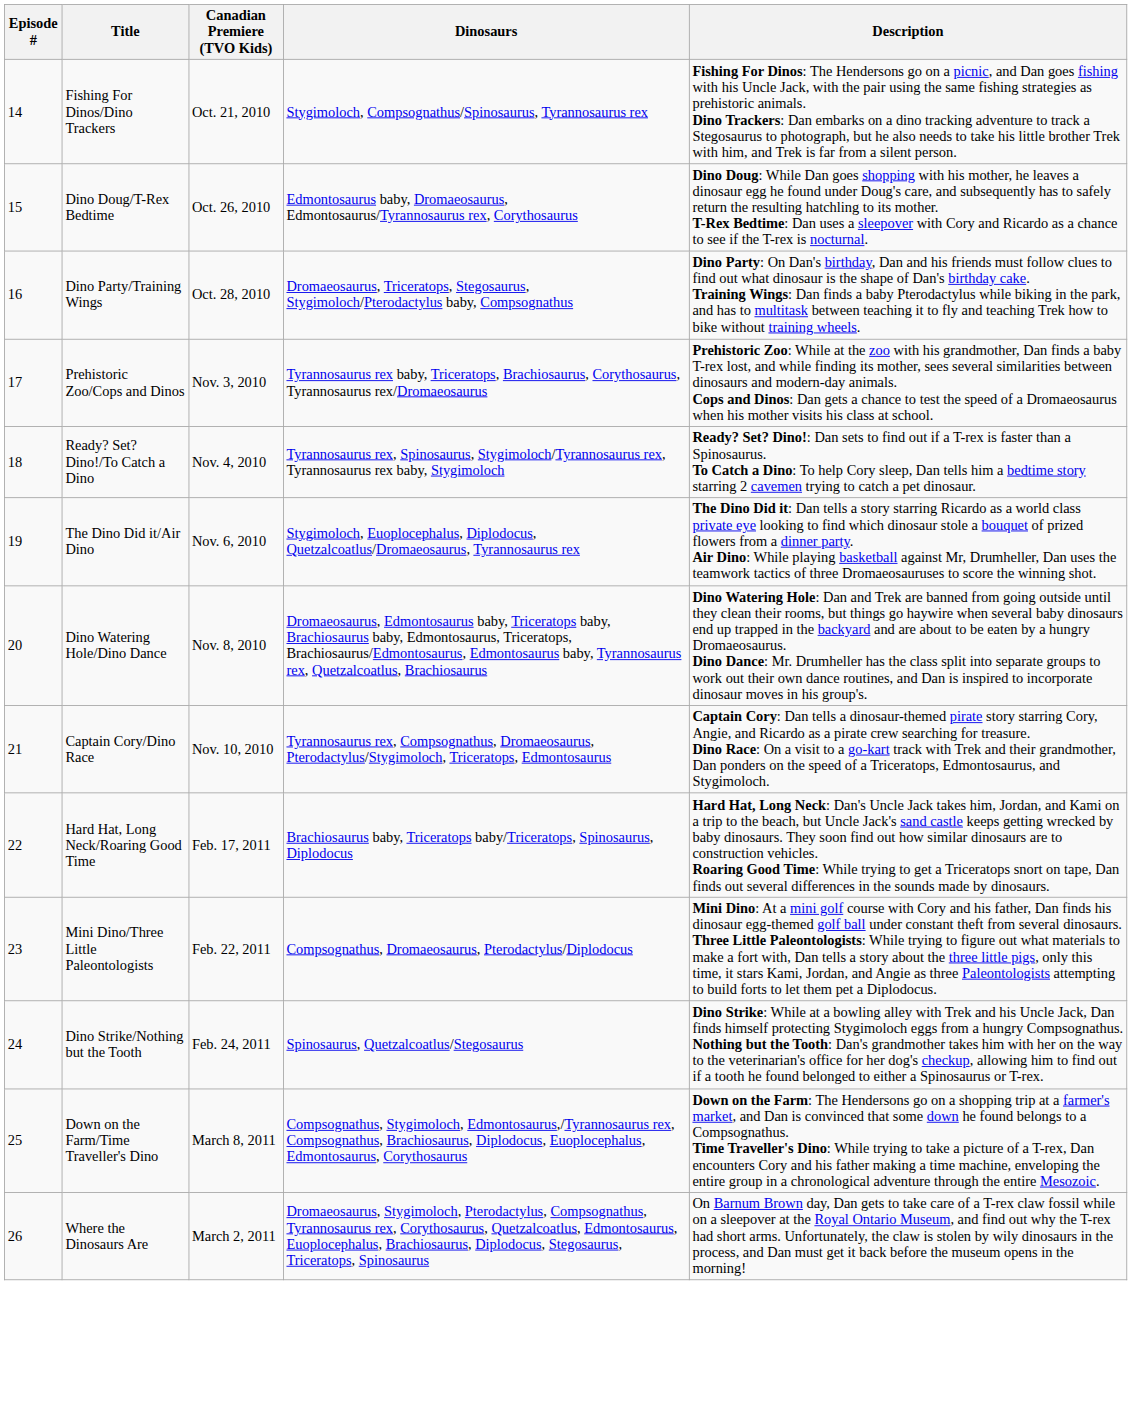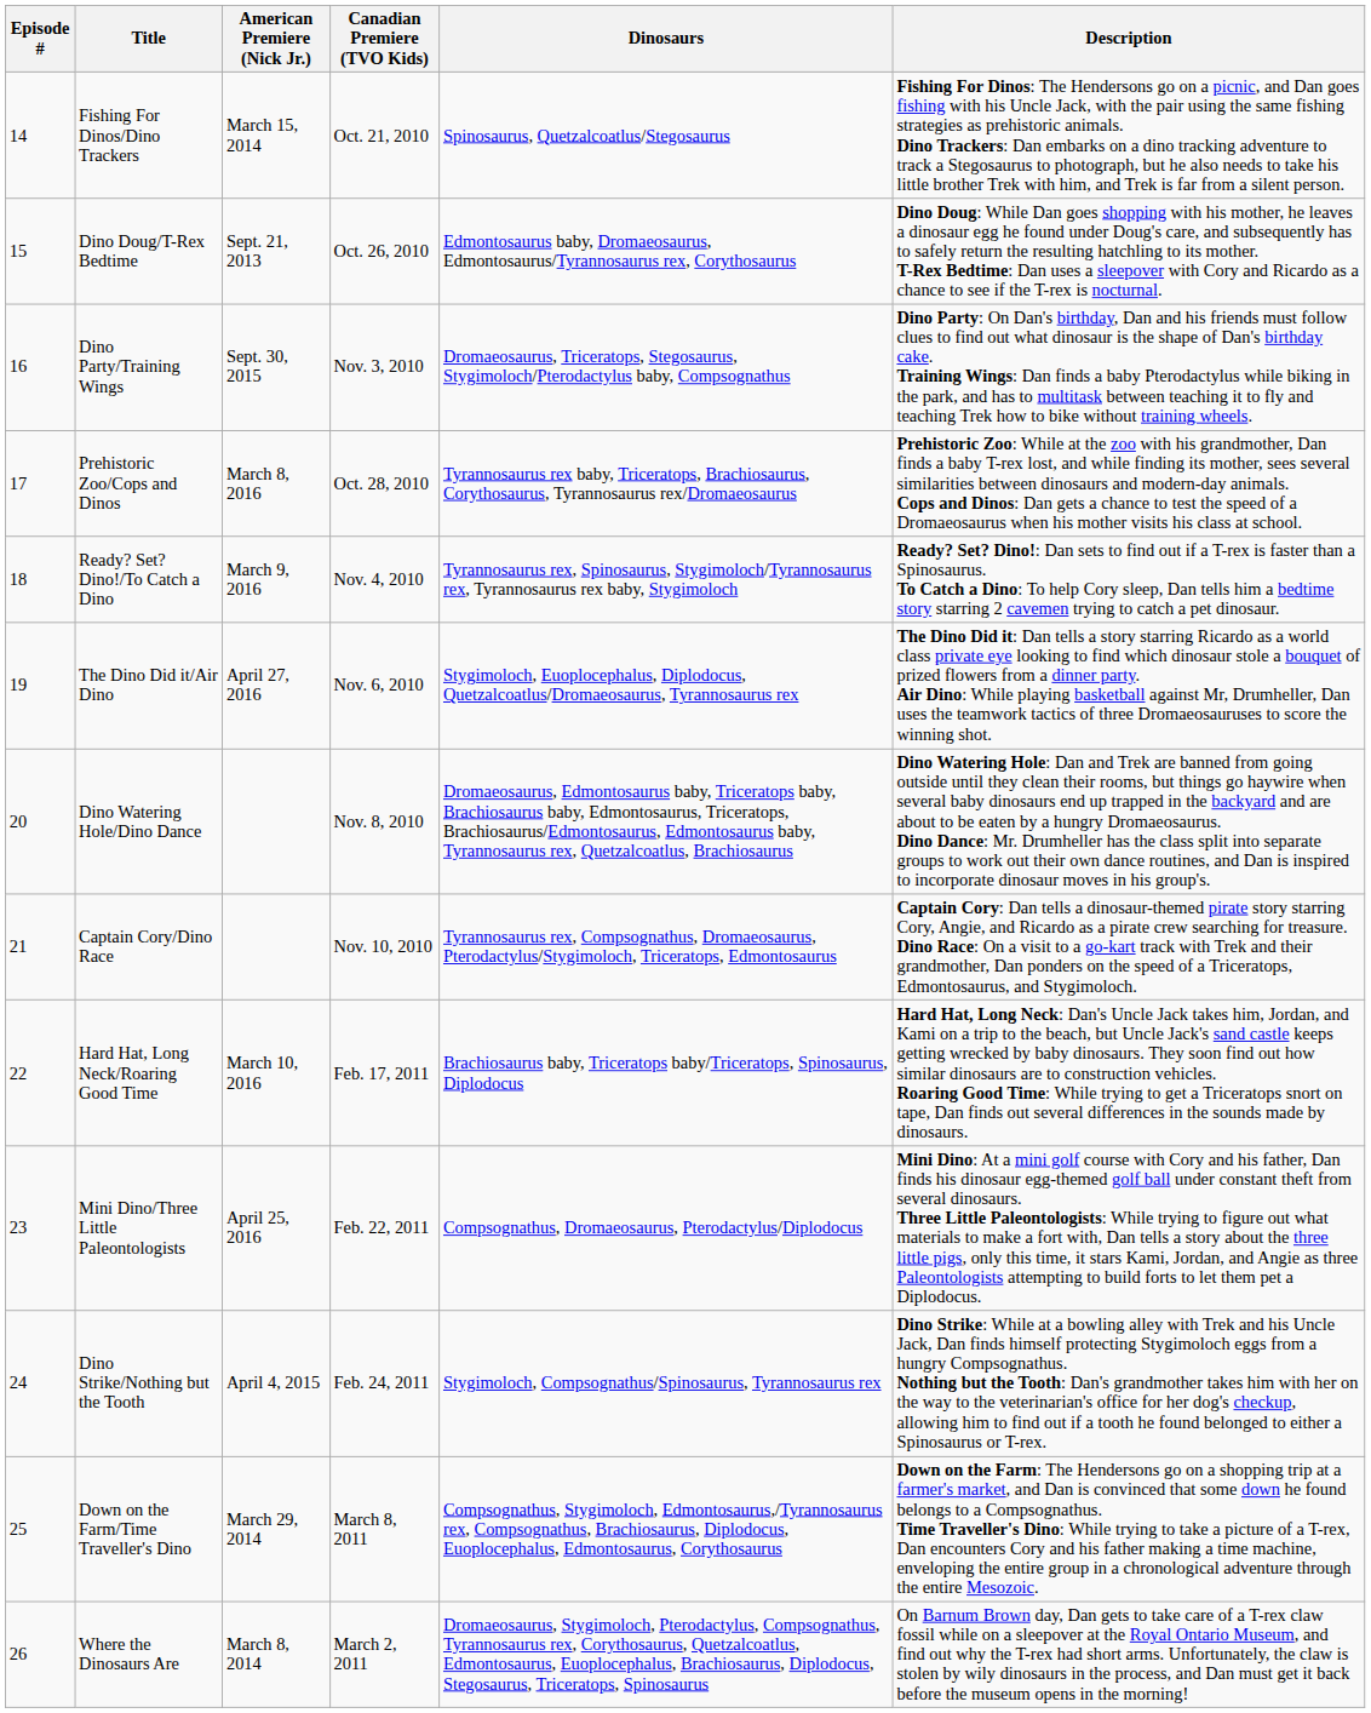+ column: American Premiere (Nick Jr.) | March 15, 2014 | Sept. 21, 2013 | Sept. 30, 2015 | March 8, 2016 | March 9, 2016 | April 27, 2016 | March 10, 2016 | April 25, 2016 | April 4, 2015 | March 29, 2014 | March 8, 2014
Fishing For Dinos/Dino Trackers | Dinosaurs: Stygimoloch, Compsognathus/Spinosaurus, Tyrannosaurus rex -> Spinosaurus, Quetzalcoatlus/Stegosaurus
Dino Party/Training Wings | Canadian Premiere (TVO Kids): Oct. 28, 2010 -> Nov. 3, 2010
Prehistoric Zoo/Cops and Dinos | Canadian Premiere (TVO Kids): Nov. 3, 2010 -> Oct. 28, 2010
Dino Strike/Nothing but the Tooth | Dinosaurs: Spinosaurus, Quetzalcoatlus/Stegosaurus -> Stygimoloch, Compsognathus/Spinosaurus, Tyrannosaurus rex
